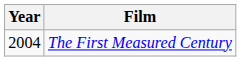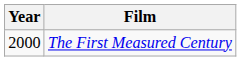The First Measured Century | Year: 2004 -> 2000
